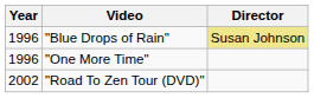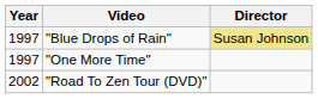"Blue Drops of Rain" | Year: 1996 -> 1997
"One More Time" | Year: 1996 -> 1997
